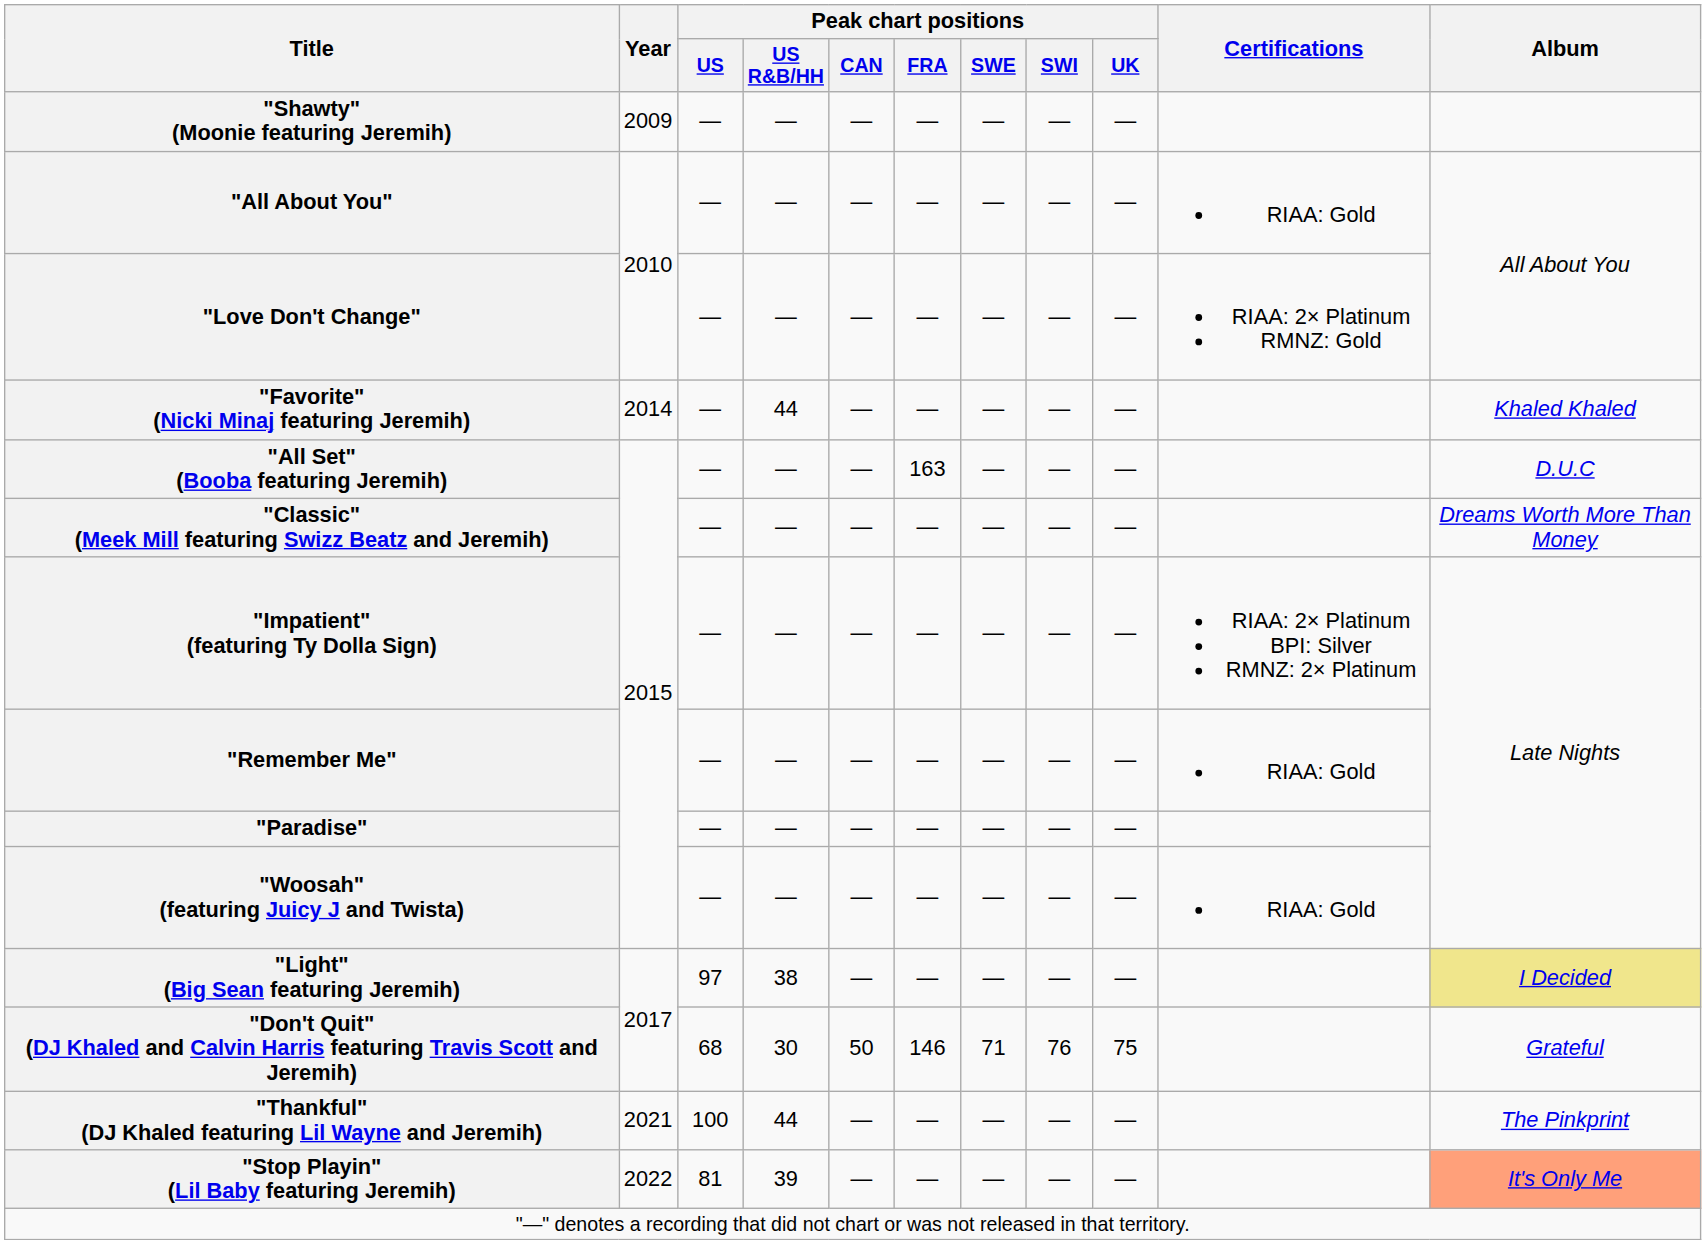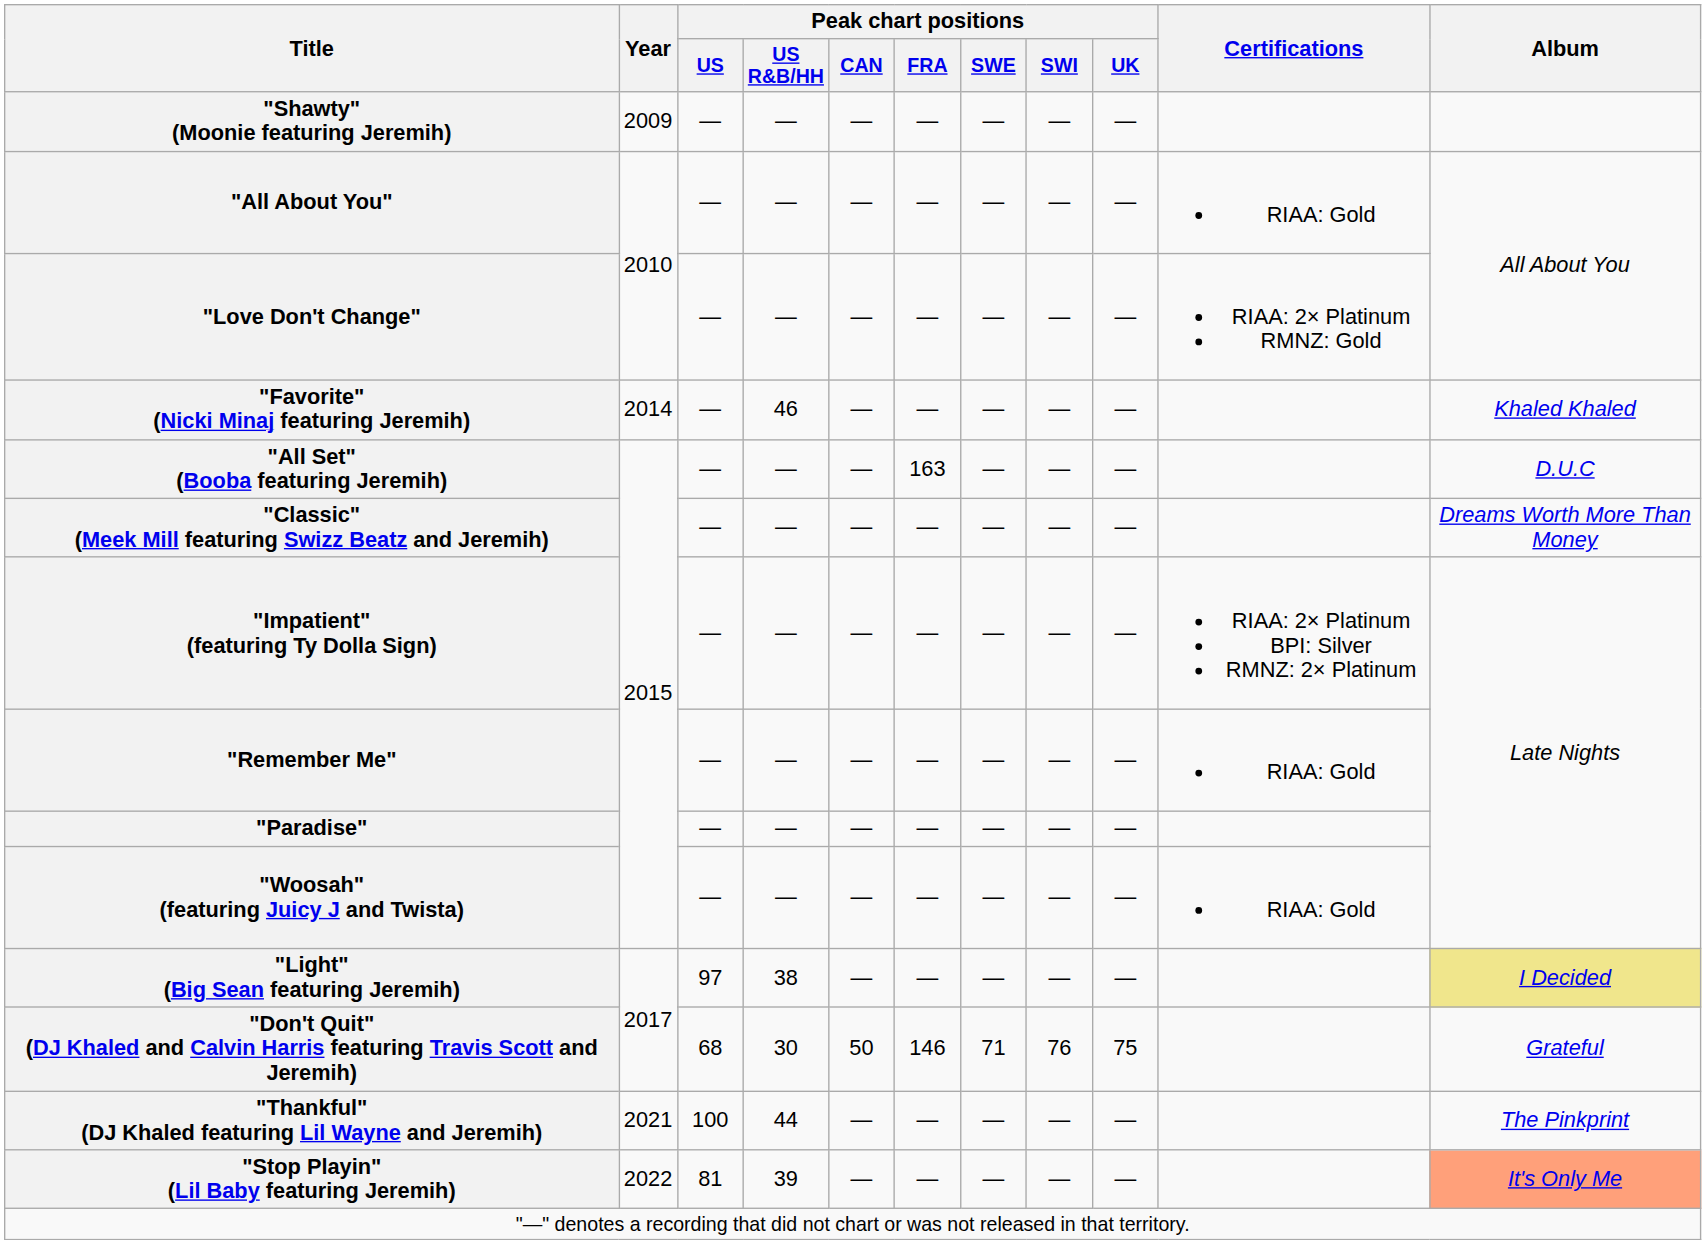"Favorite" (Nicki Minaj featuring Jeremih) | Peak chart positions / US R&B/HH: 44 -> 46
